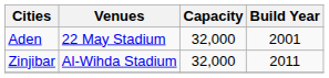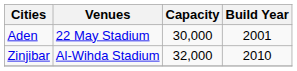Aden | Capacity: 32,000 -> 30,000
Zinjibar | Build Year: 2011 -> 2010
